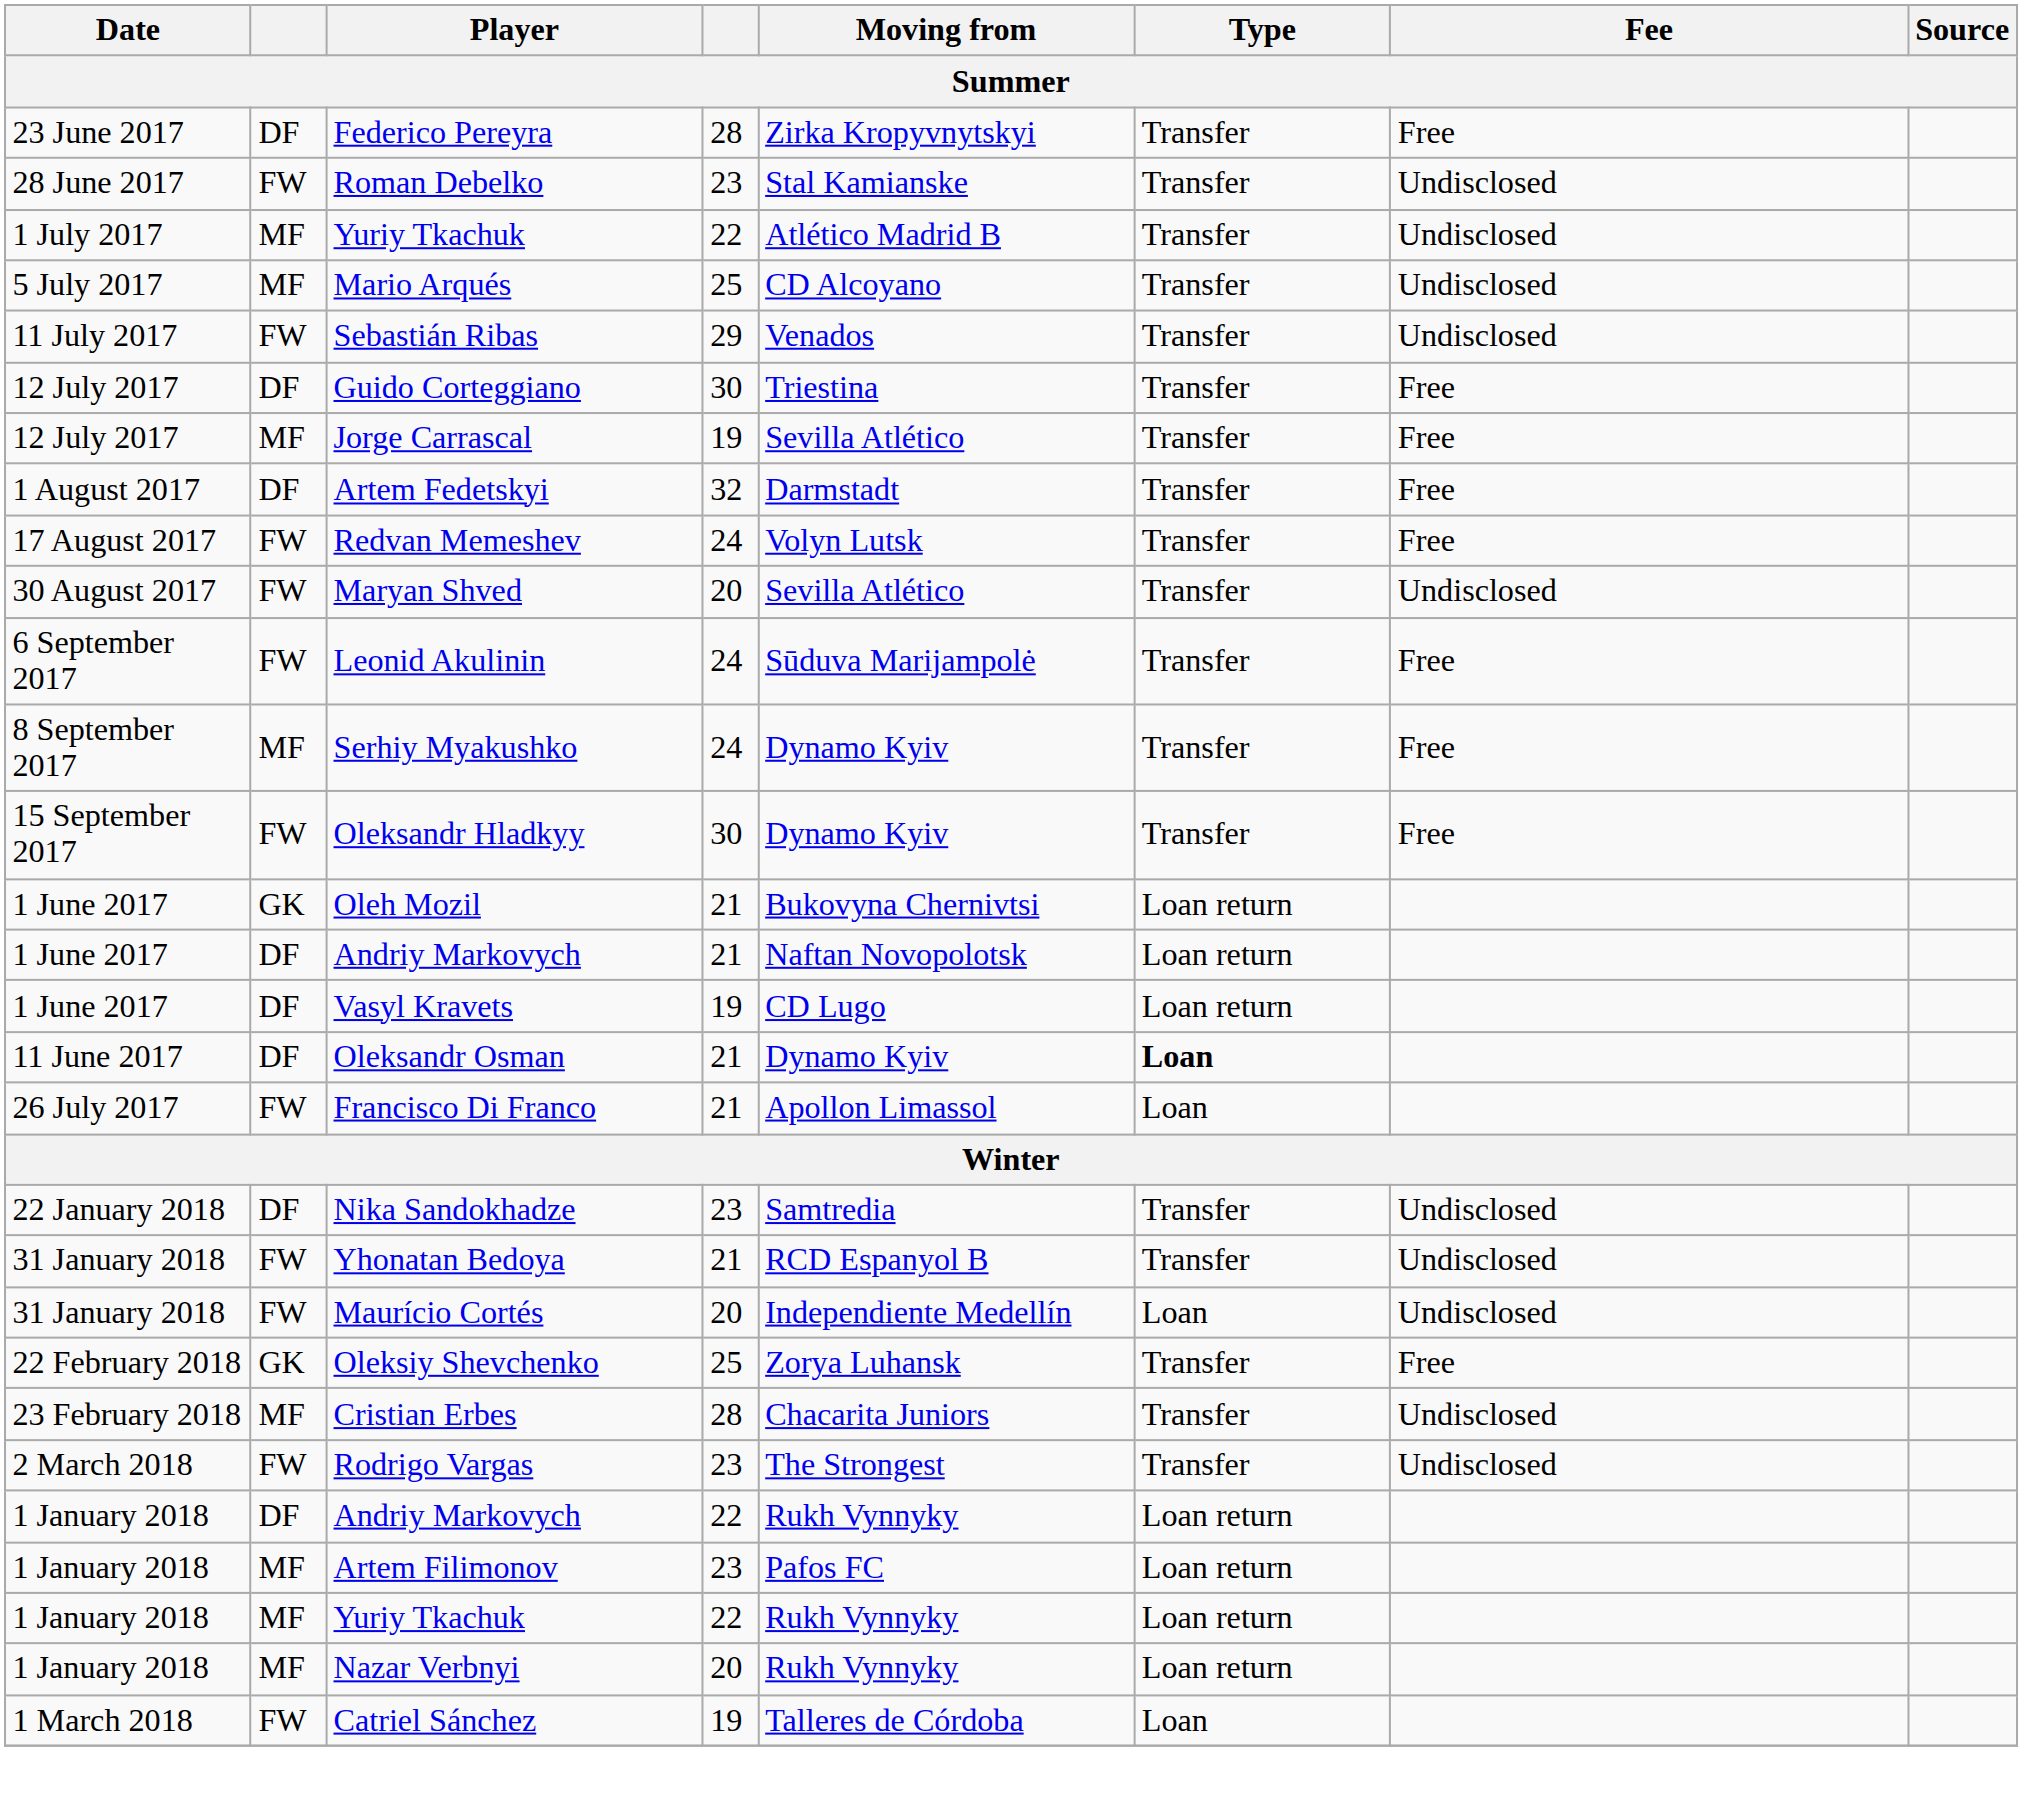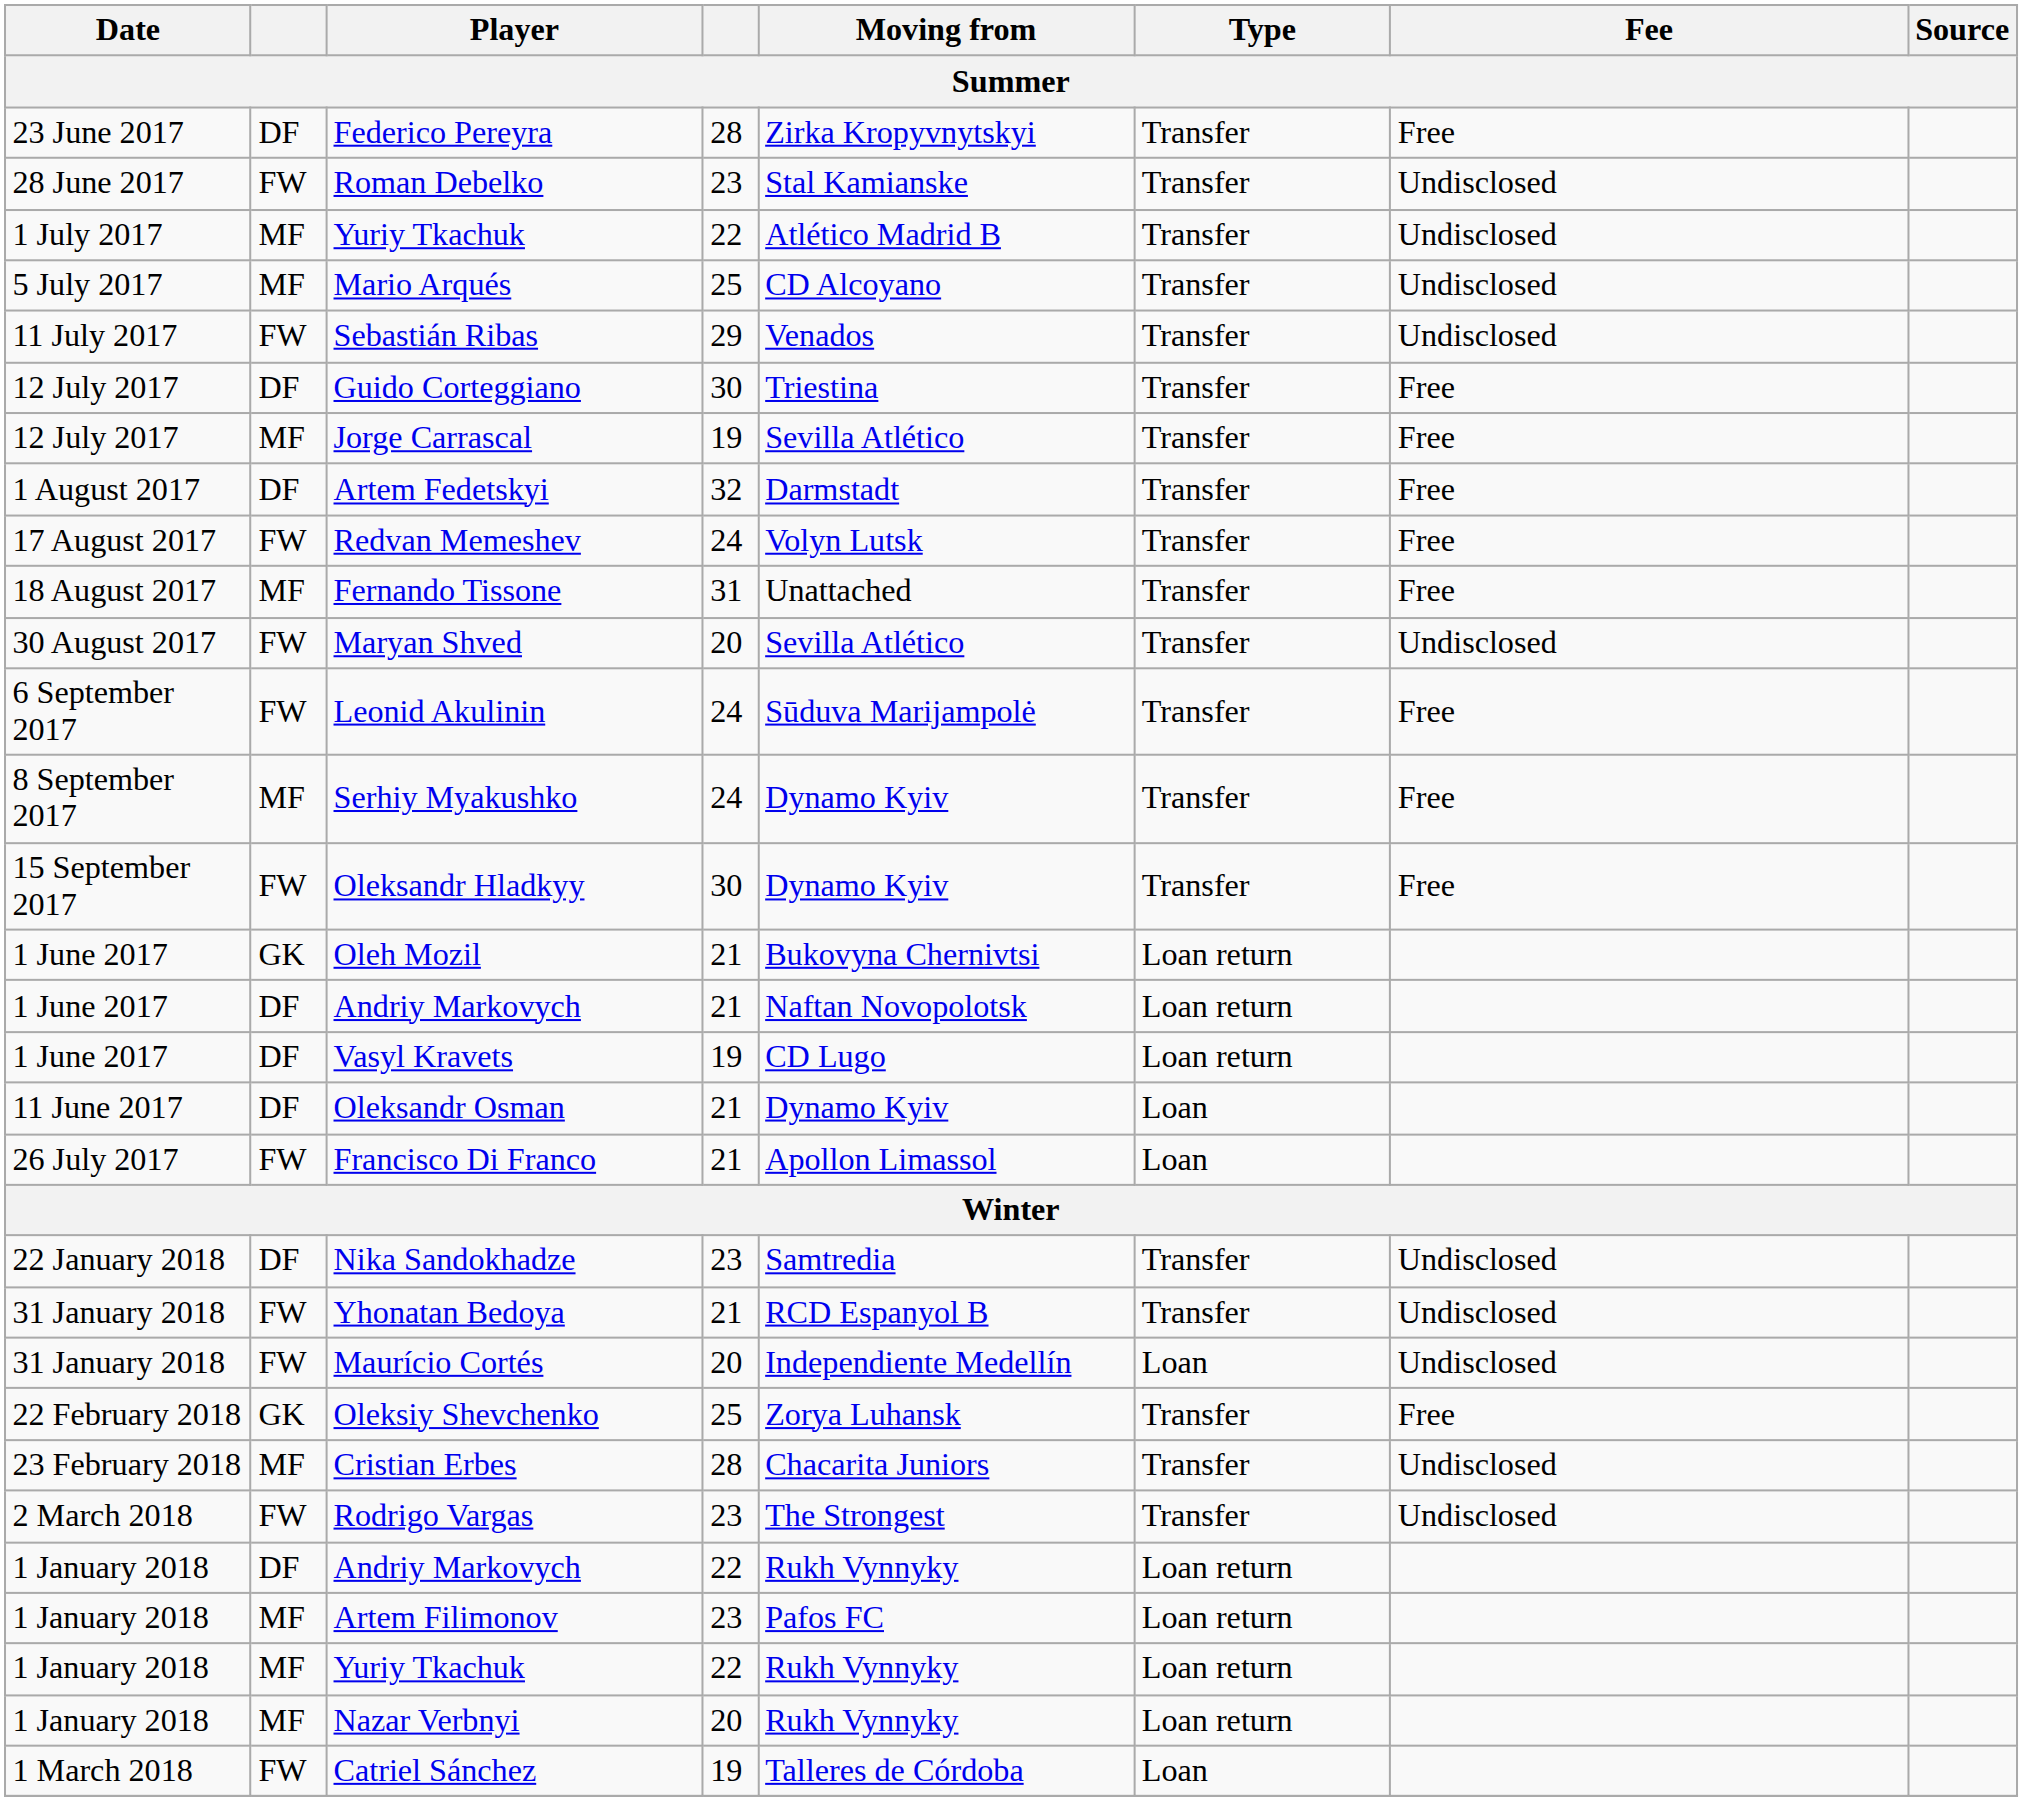+ row: 18 August 2017 | MF | Fernando Tissone | 31 | Unattached | Transfer | Free
Oleksandr Osman | Type: bold -> normal
